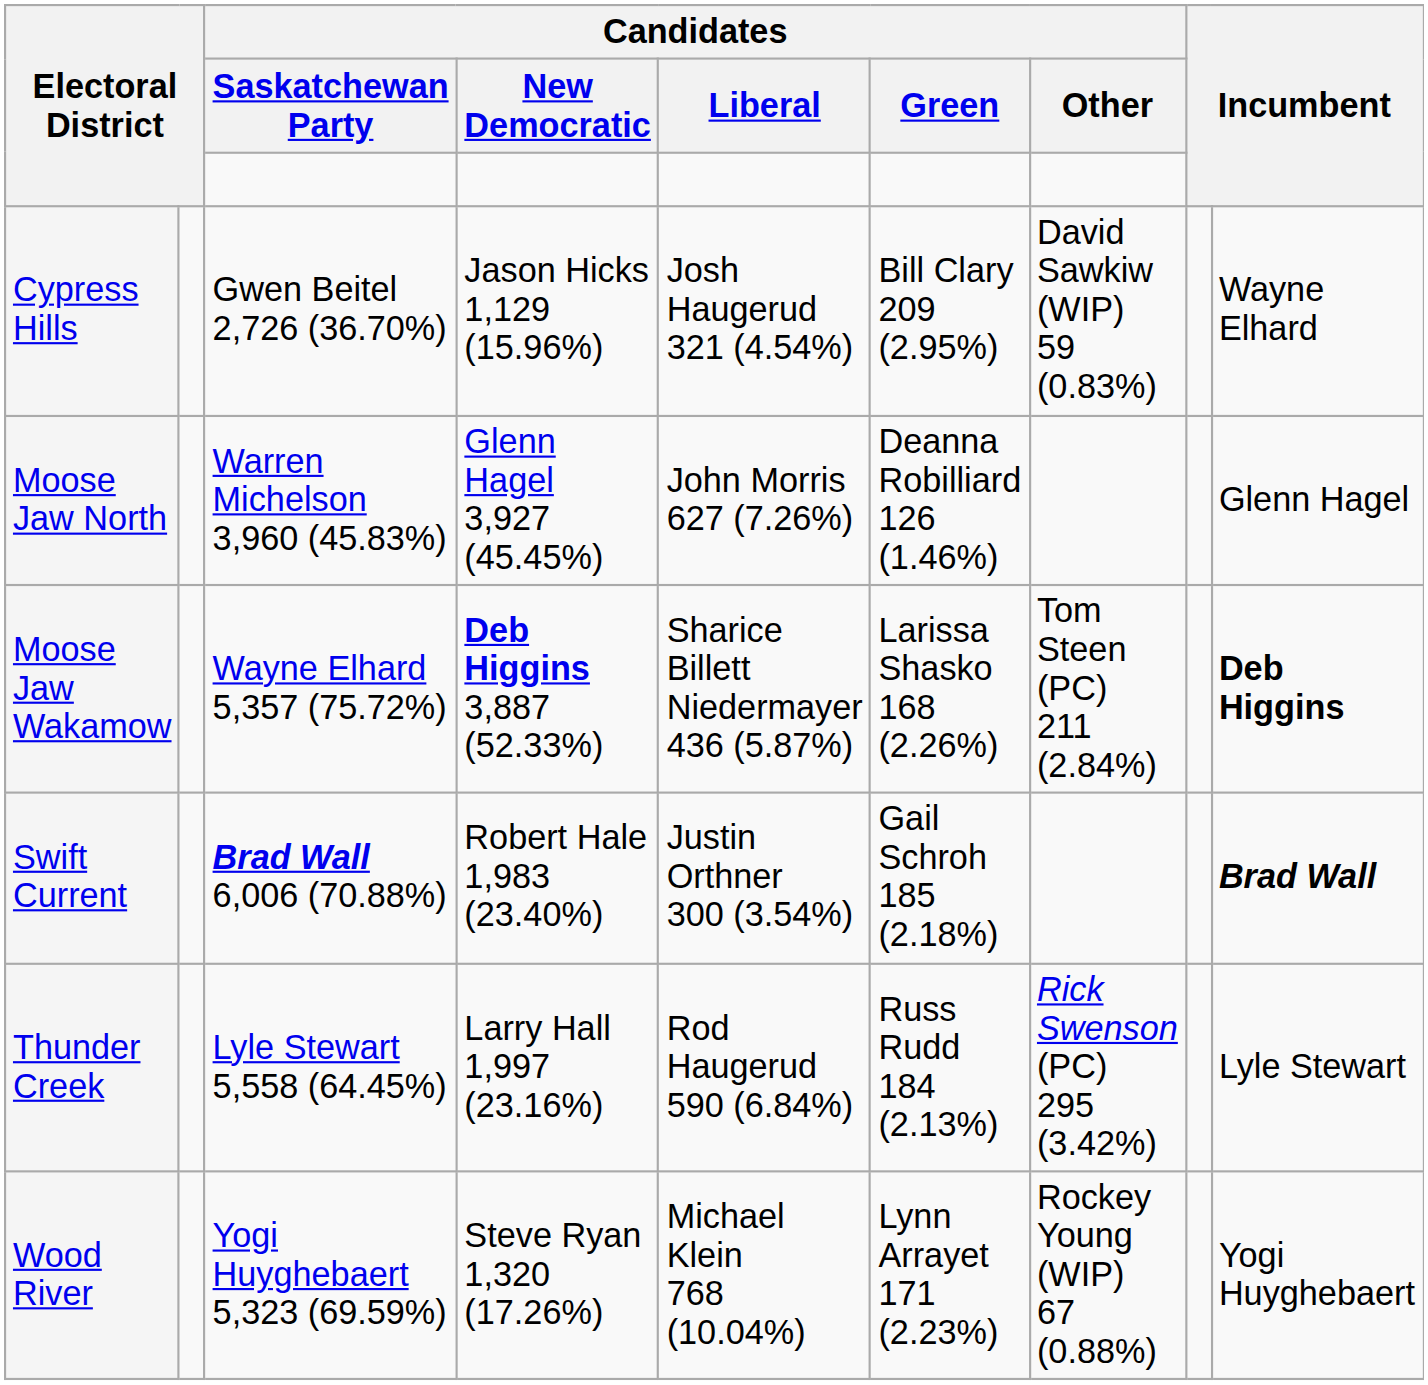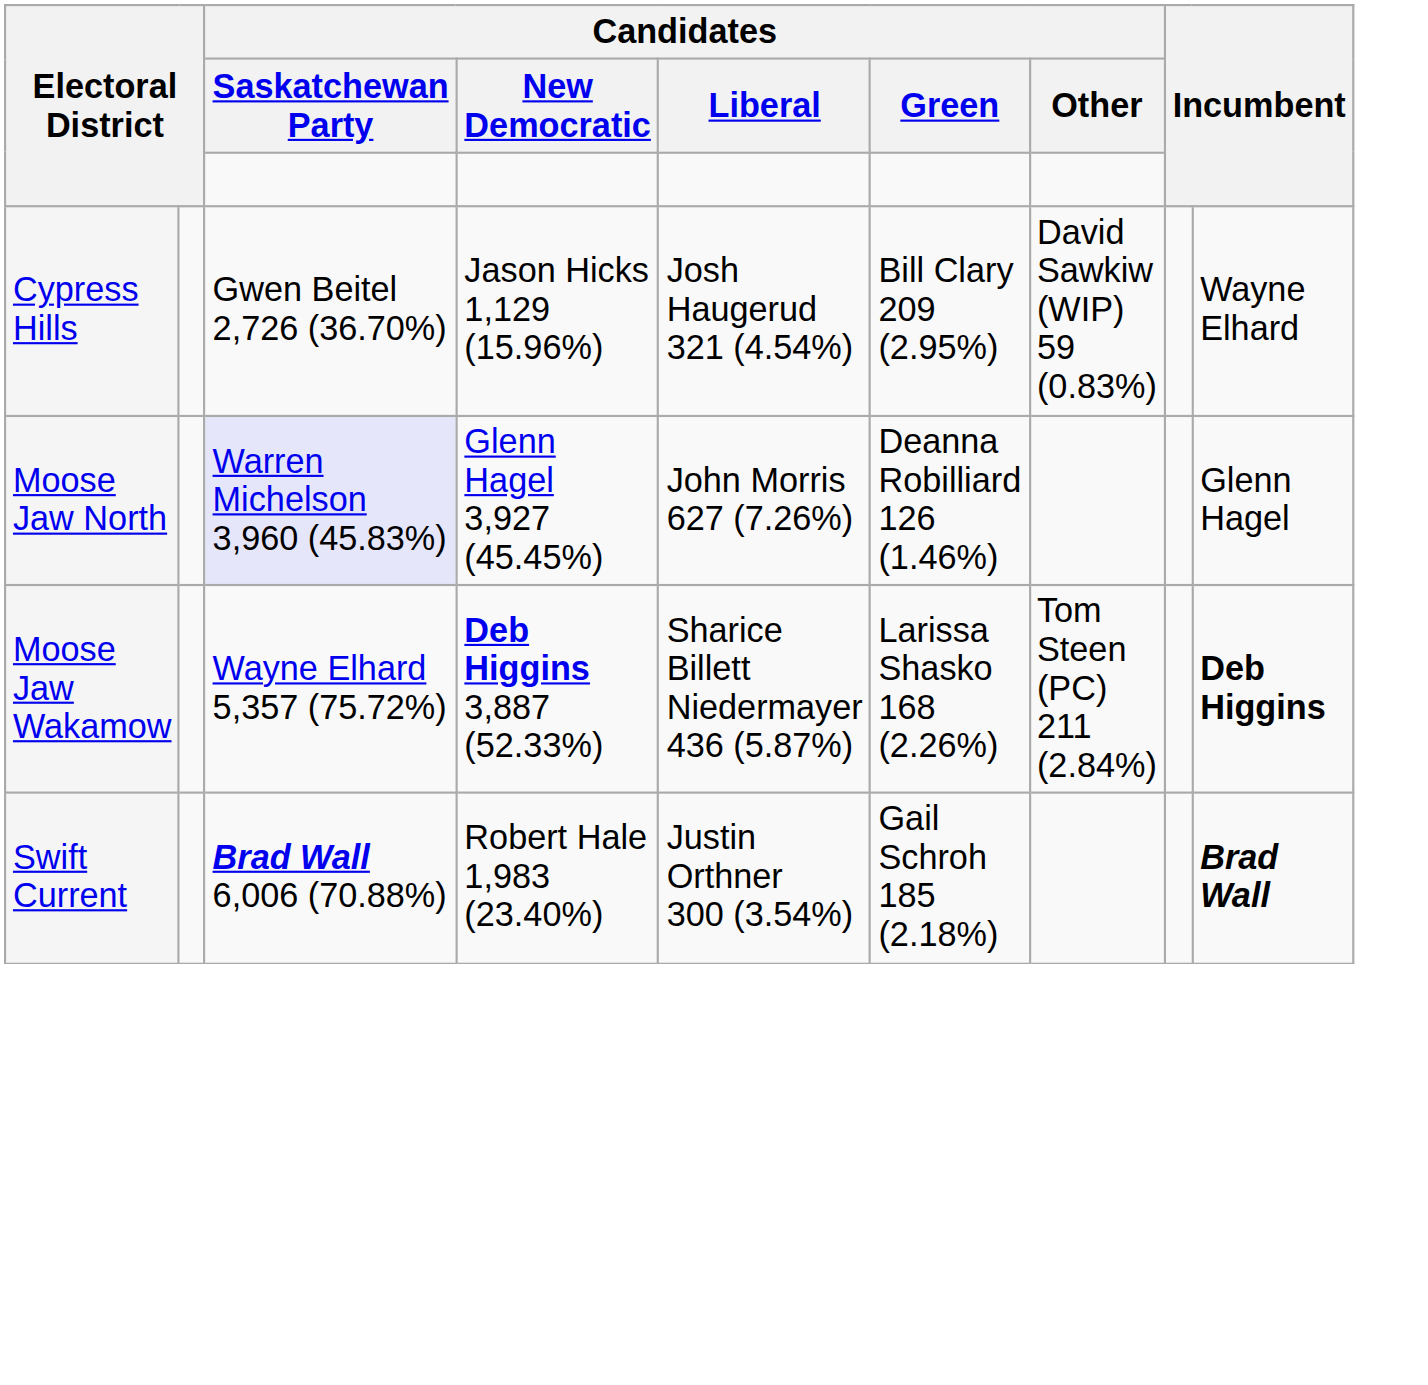Moose Jaw North | Candidates / Saskatchewan Party: no background -> lavender background
- row: Thunder Creek | Lyle Stewart 5,558 (64.45%) | Larry Hall 1,997 (23.16%) | Rod Haugerud 590 (6.84%) | Russ Rudd 184 (2.13%) | Rick Swenson (PC) 295 (3.42%) | Lyle Stewart
- row: Wood River | Yogi Huyghebaert 5,323 (69.59%) | Steve Ryan 1,320 (17.26%) | Michael Klein 768 (10.04%) | Lynn Arrayet 171 (2.23%) | Rockey Young (WIP) 67 (0.88%) | Yogi Huyghebaert
